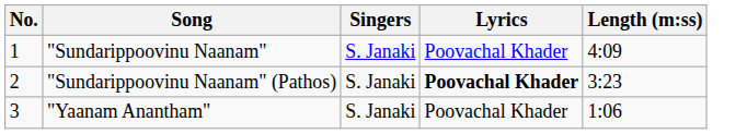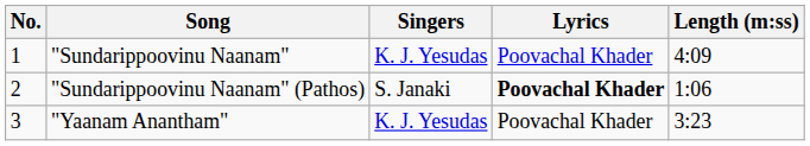"Sundarippoovinu Naanam" | Singers: S. Janaki -> K. J. Yesudas
"Sundarippoovinu Naanam" (Pathos) | Length (m:ss): 3:23 -> 1:06
"Yaanam Anantham" | Singers: S. Janaki -> K. J. Yesudas
"Yaanam Anantham" | Length (m:ss): 1:06 -> 3:23
